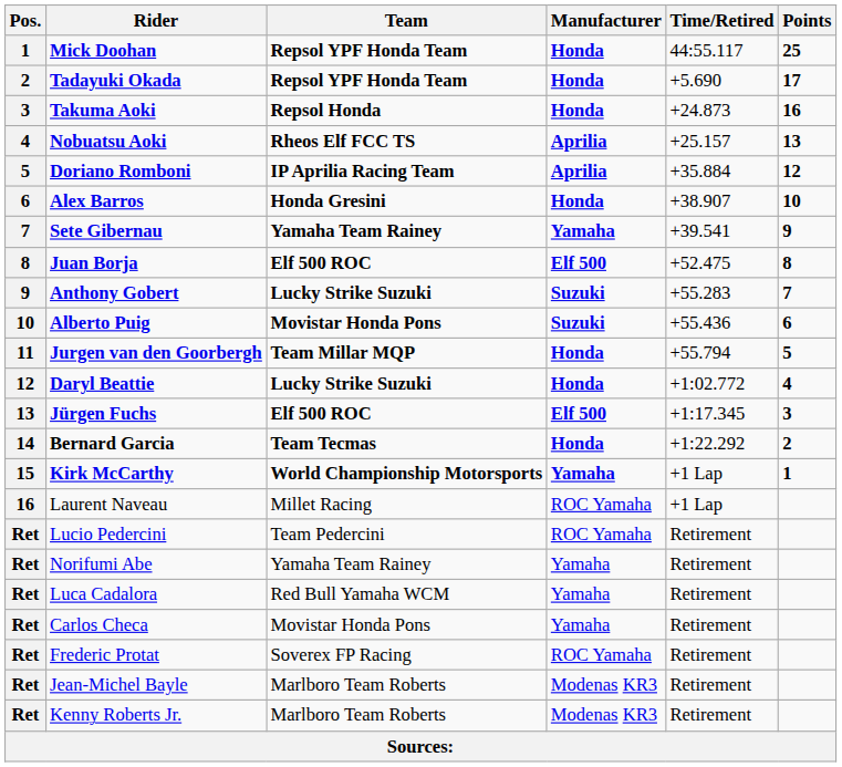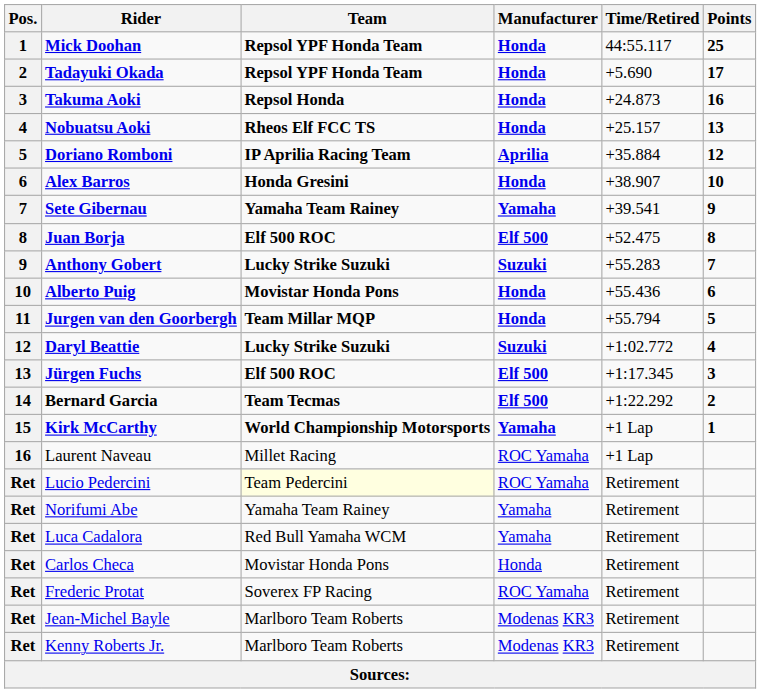Nobuatsu Aoki | Manufacturer: Aprilia -> Honda
Alberto Puig | Manufacturer: Suzuki -> Honda
Daryl Beattie | Manufacturer: Honda -> Suzuki
Bernard Garcia | Manufacturer: Honda -> Elf 500
Lucio Pedercini | Team: no background -> lightyellow background
Carlos Checa | Manufacturer: Yamaha -> Honda
